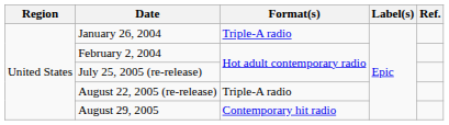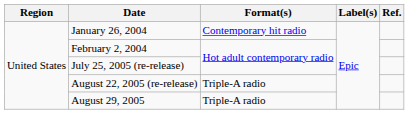January 26, 2004 | Format(s): Triple-A radio -> Contemporary hit radio
August 29, 2005 | Format(s): Contemporary hit radio -> Triple-A radio
